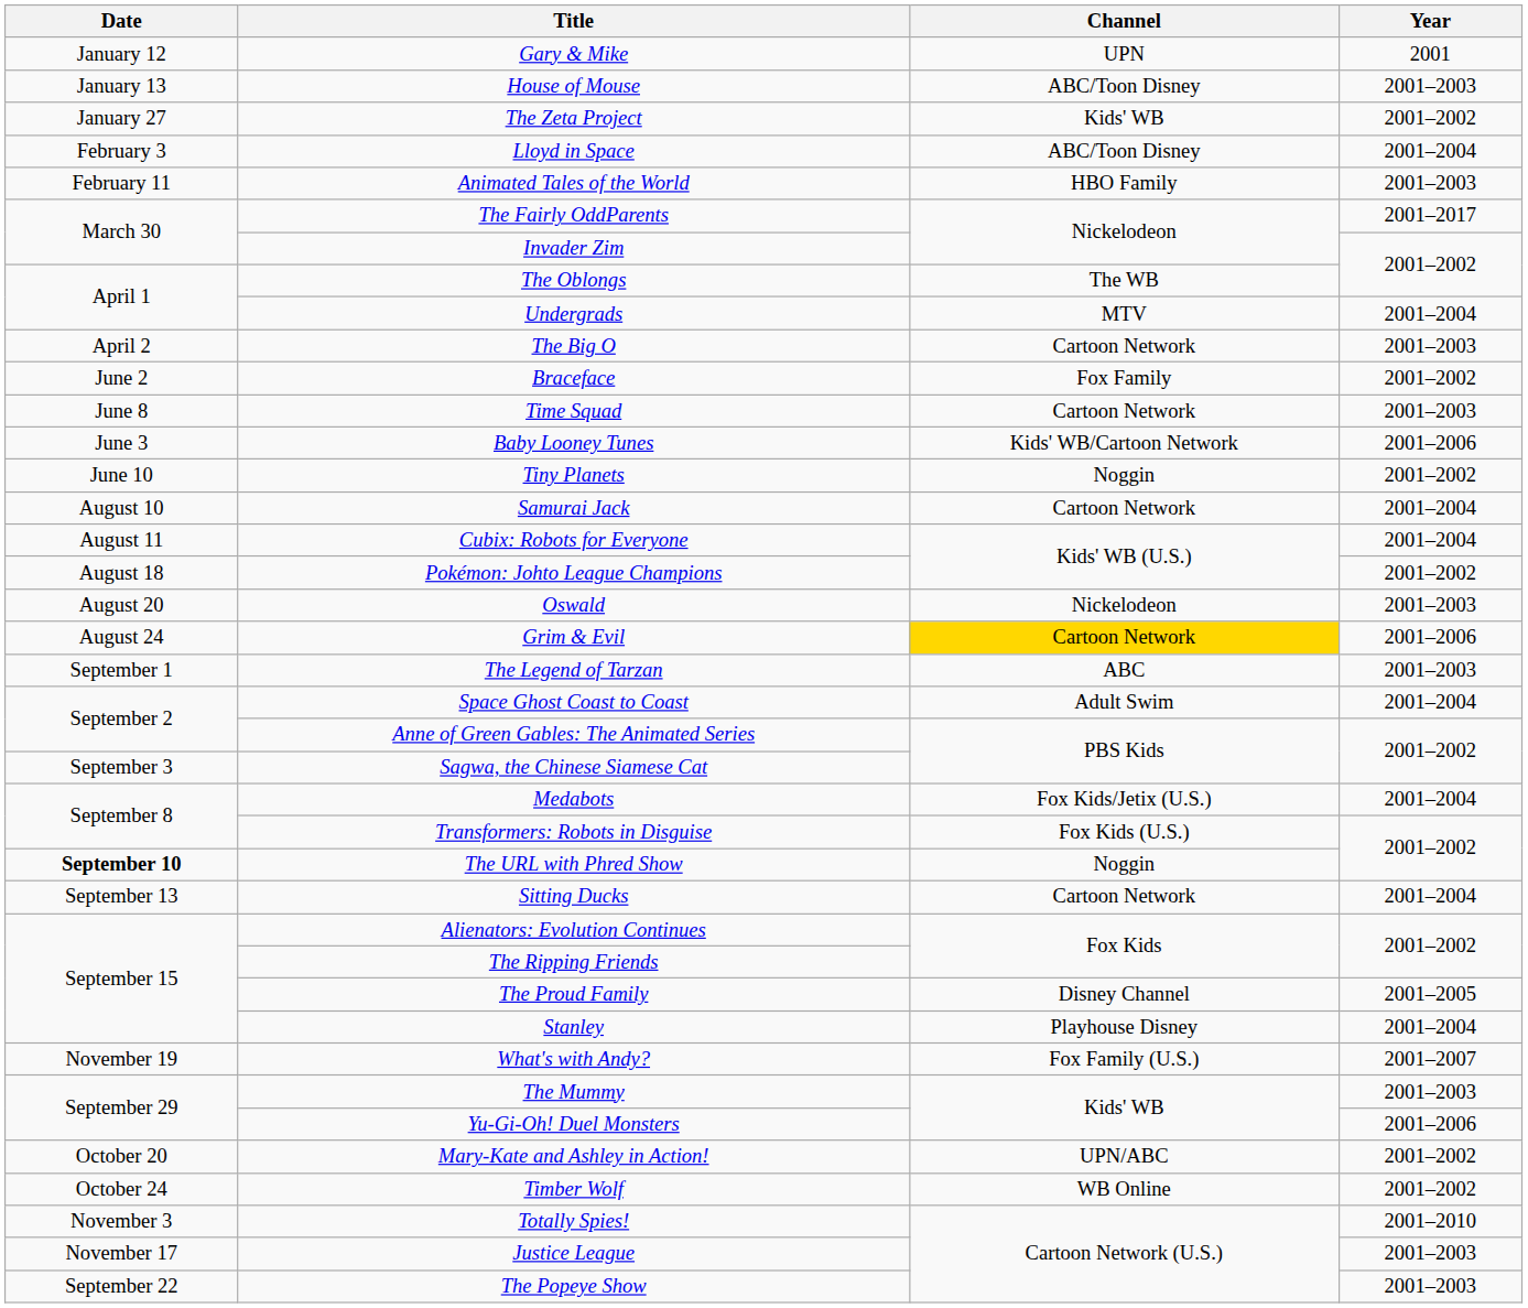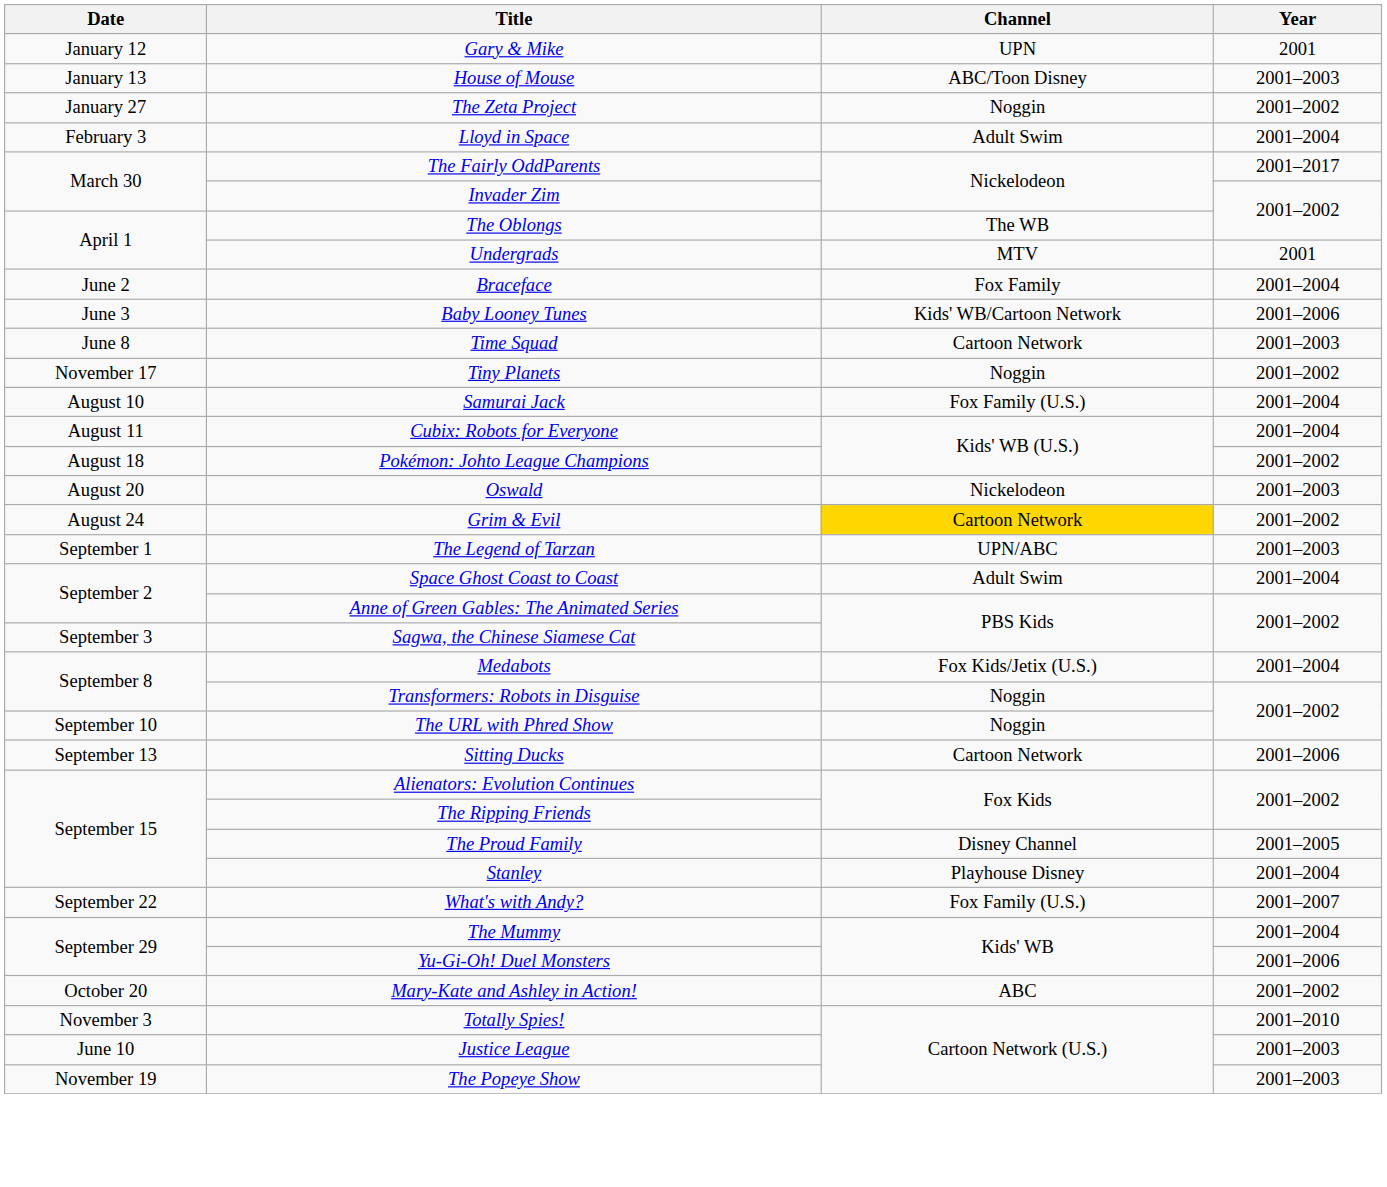The Zeta Project | Channel: Kids' WB -> Noggin
Lloyd in Space | Channel: ABC/Toon Disney -> Adult Swim
- row: February 11 | Animated Tales of the World | HBO Family | 2001–2003
Undergrads | Year: 2001–2004 -> 2001
- row: April 2 | The Big O | Cartoon Network | 2001–2003
Braceface | Year: 2001–2002 -> 2001–2004
rows swapped: Baby Looney Tunes <-> Time Squad
Tiny Planets | Date: June 10 -> November 17
Samurai Jack | Channel: Cartoon Network -> Fox Family (U.S.)
Grim & Evil | Year: 2001–2006 -> 2001–2002
The Legend of Tarzan | Channel: ABC -> UPN/ABC
Transformers: Robots in Disguise | Channel: Fox Kids (U.S.) -> Noggin
The URL with Phred Show | Date: bold -> normal
Sitting Ducks | Year: 2001–2004 -> 2001–2006
What's with Andy? | Date: November 19 -> September 22
The Mummy | Year: 2001–2003 -> 2001–2004
Mary-Kate and Ashley in Action! | Channel: UPN/ABC -> ABC
- row: October 24 | Timber Wolf | WB Online | 2001–2002
Justice League | Date: November 17 -> June 10
The Popeye Show | Date: September 22 -> November 19
